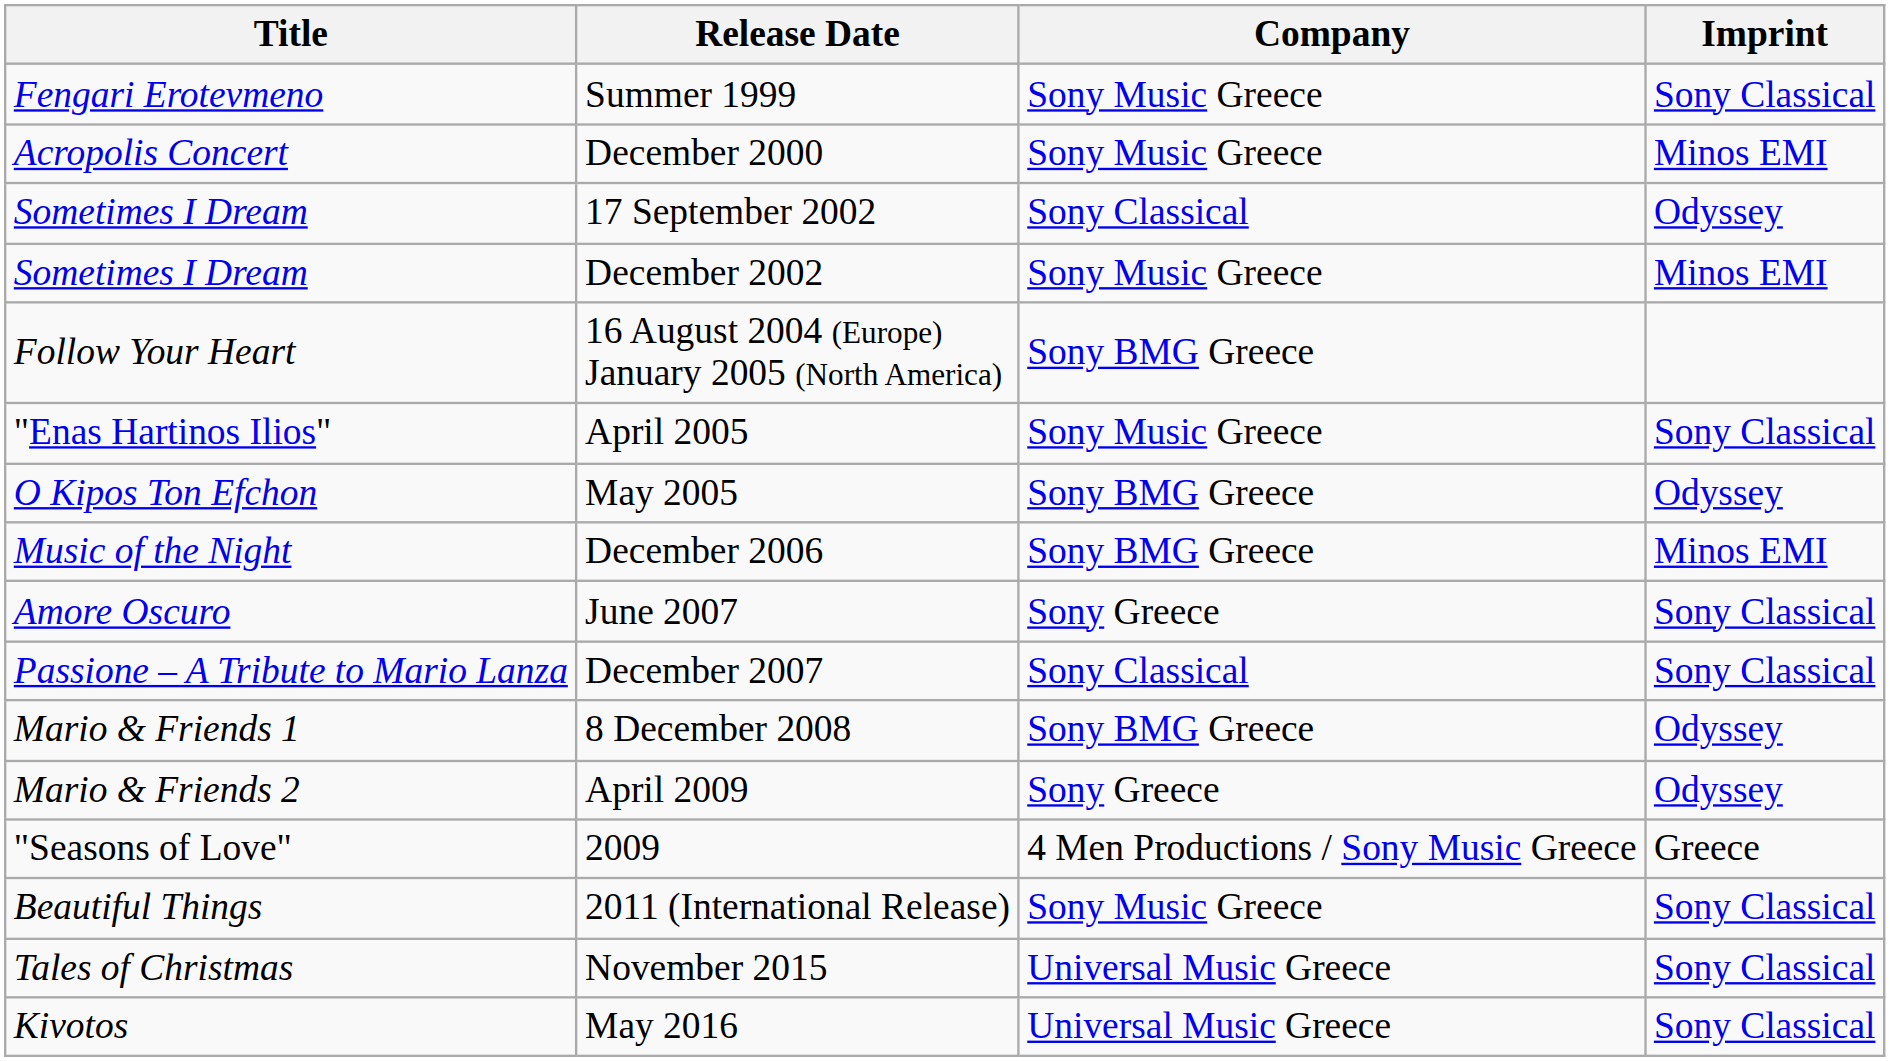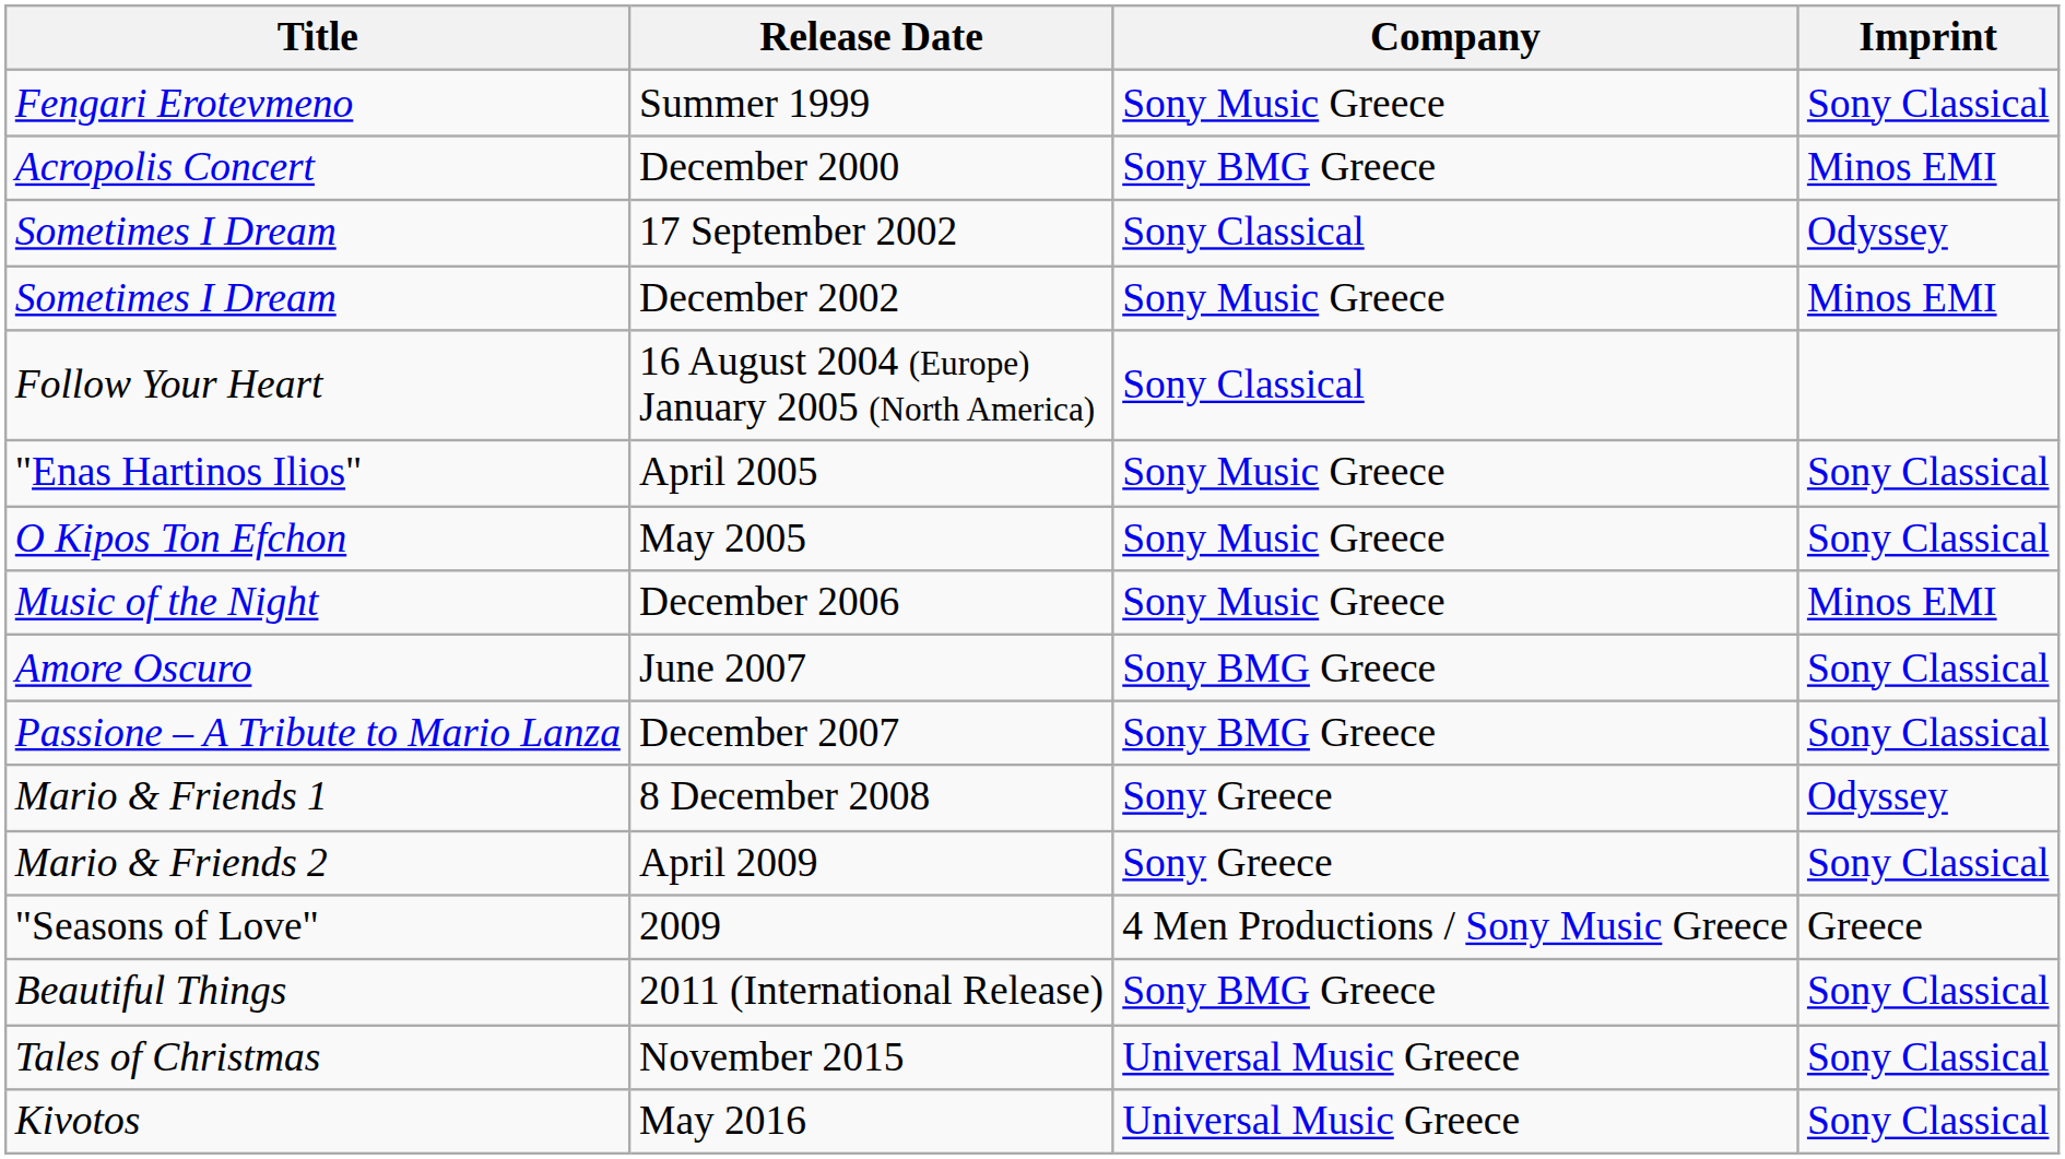December 2000 | Company: Sony Music Greece -> Sony BMG Greece
16 August 2004 (Europe) January 2005 (North America) | Company: Sony BMG Greece -> Sony Classical
May 2005 | Company: Sony BMG Greece -> Sony Music Greece
May 2005 | Imprint: Odyssey -> Sony Classical
December 2006 | Company: Sony BMG Greece -> Sony Music Greece
June 2007 | Company: Sony Greece -> Sony BMG Greece
December 2007 | Company: Sony Classical -> Sony BMG Greece
8 December 2008 | Company: Sony BMG Greece -> Sony Greece
April 2009 | Imprint: Odyssey -> Sony Classical
2011 (International Release) | Company: Sony Music Greece -> Sony BMG Greece
